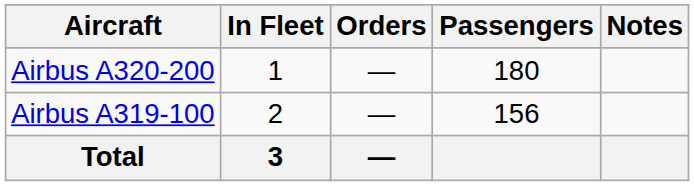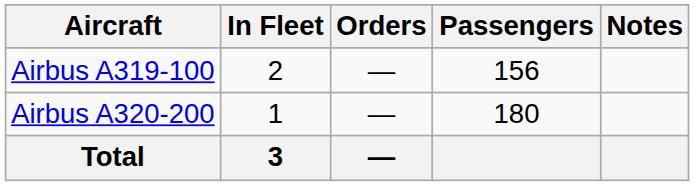rows swapped: Airbus A319-100 <-> Airbus A320-200
